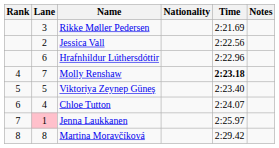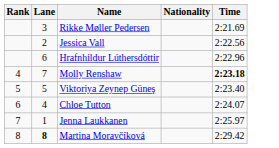- column: Notes
Jenna Laukkanen | Lane: pink background -> no background
Martina Moravčíková | Lane: normal -> bold
